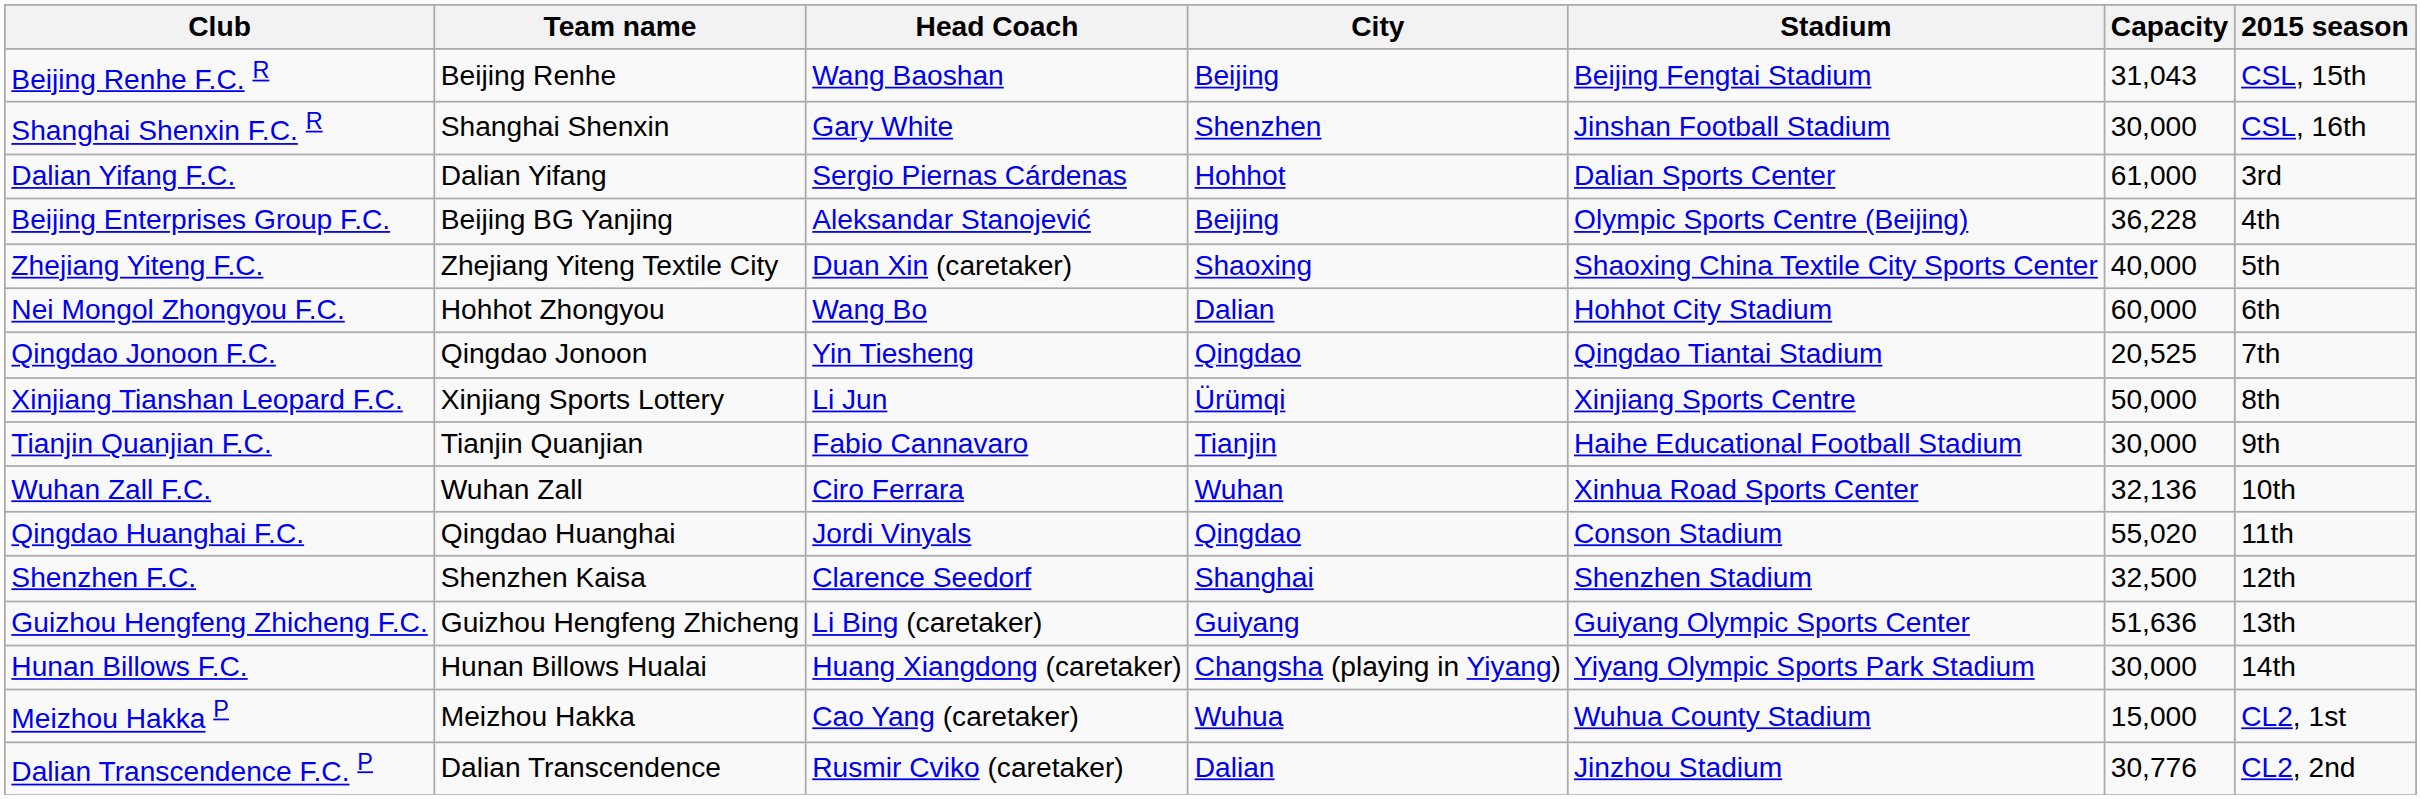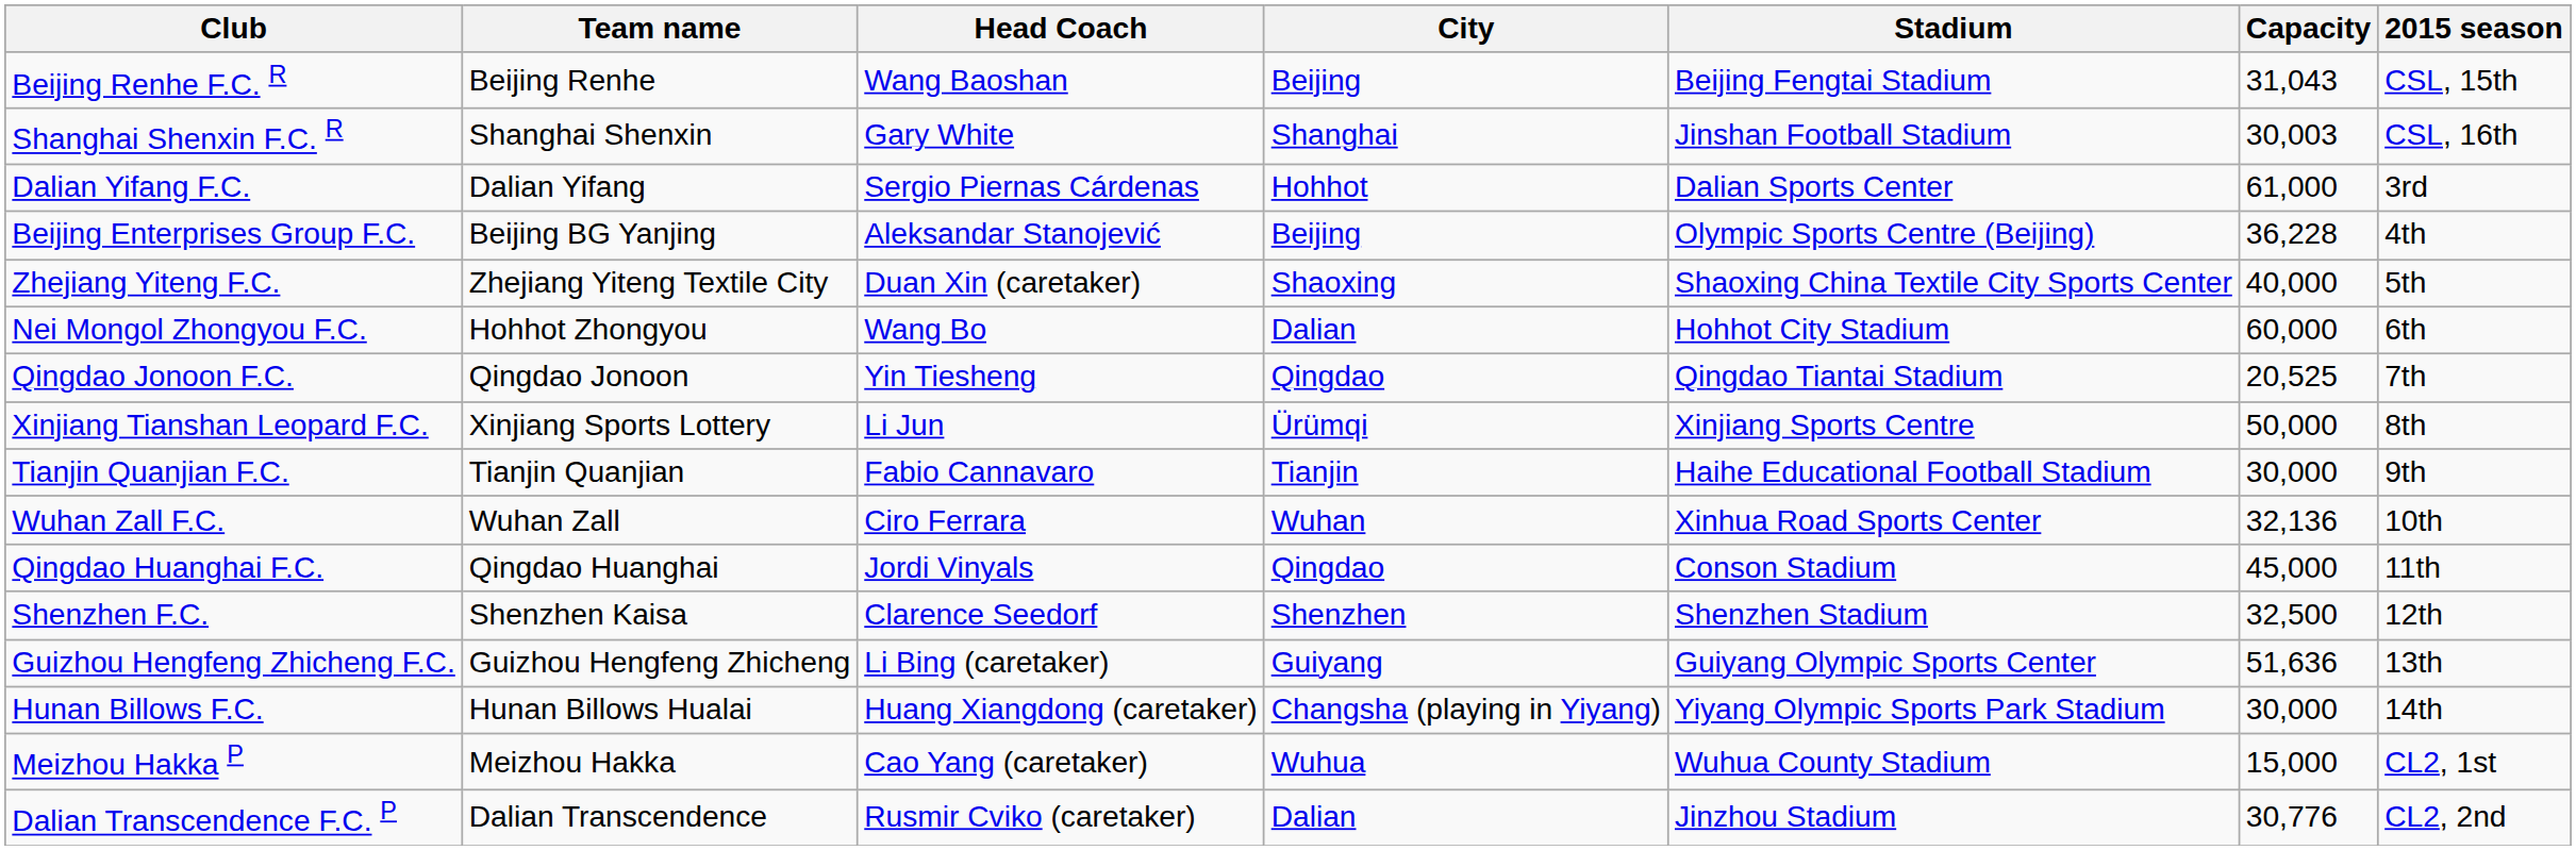Shanghai Shenxin F.C. R | City: Shenzhen -> Shanghai
Shanghai Shenxin F.C. R | Capacity: 30,000 -> 30,003
Qingdao Huanghai F.C. | Capacity: 55,020 -> 45,000
Shenzhen F.C. | City: Shanghai -> Shenzhen
